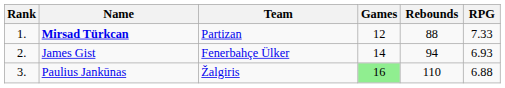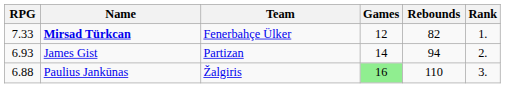columns swapped: Rank <-> RPG
Mirsad Türkcan | Team: Partizan -> Fenerbahçe Ülker
Mirsad Türkcan | Rebounds: 88 -> 82
James Gist | Team: Fenerbahçe Ülker -> Partizan
